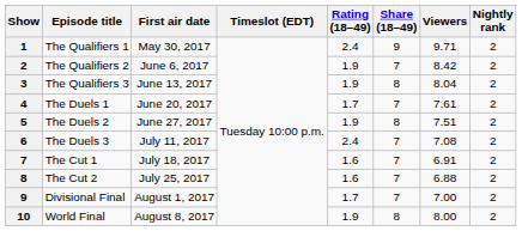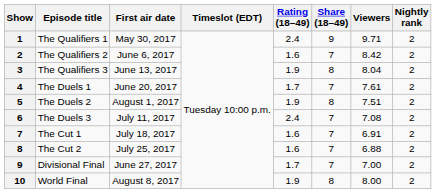The Qualifiers 2 | Rating (18–49): 1.9 -> 1.6
The Duels 2 | First air date: June 27, 2017 -> August 1, 2017
Divisional Final | First air date: August 1, 2017 -> June 27, 2017
